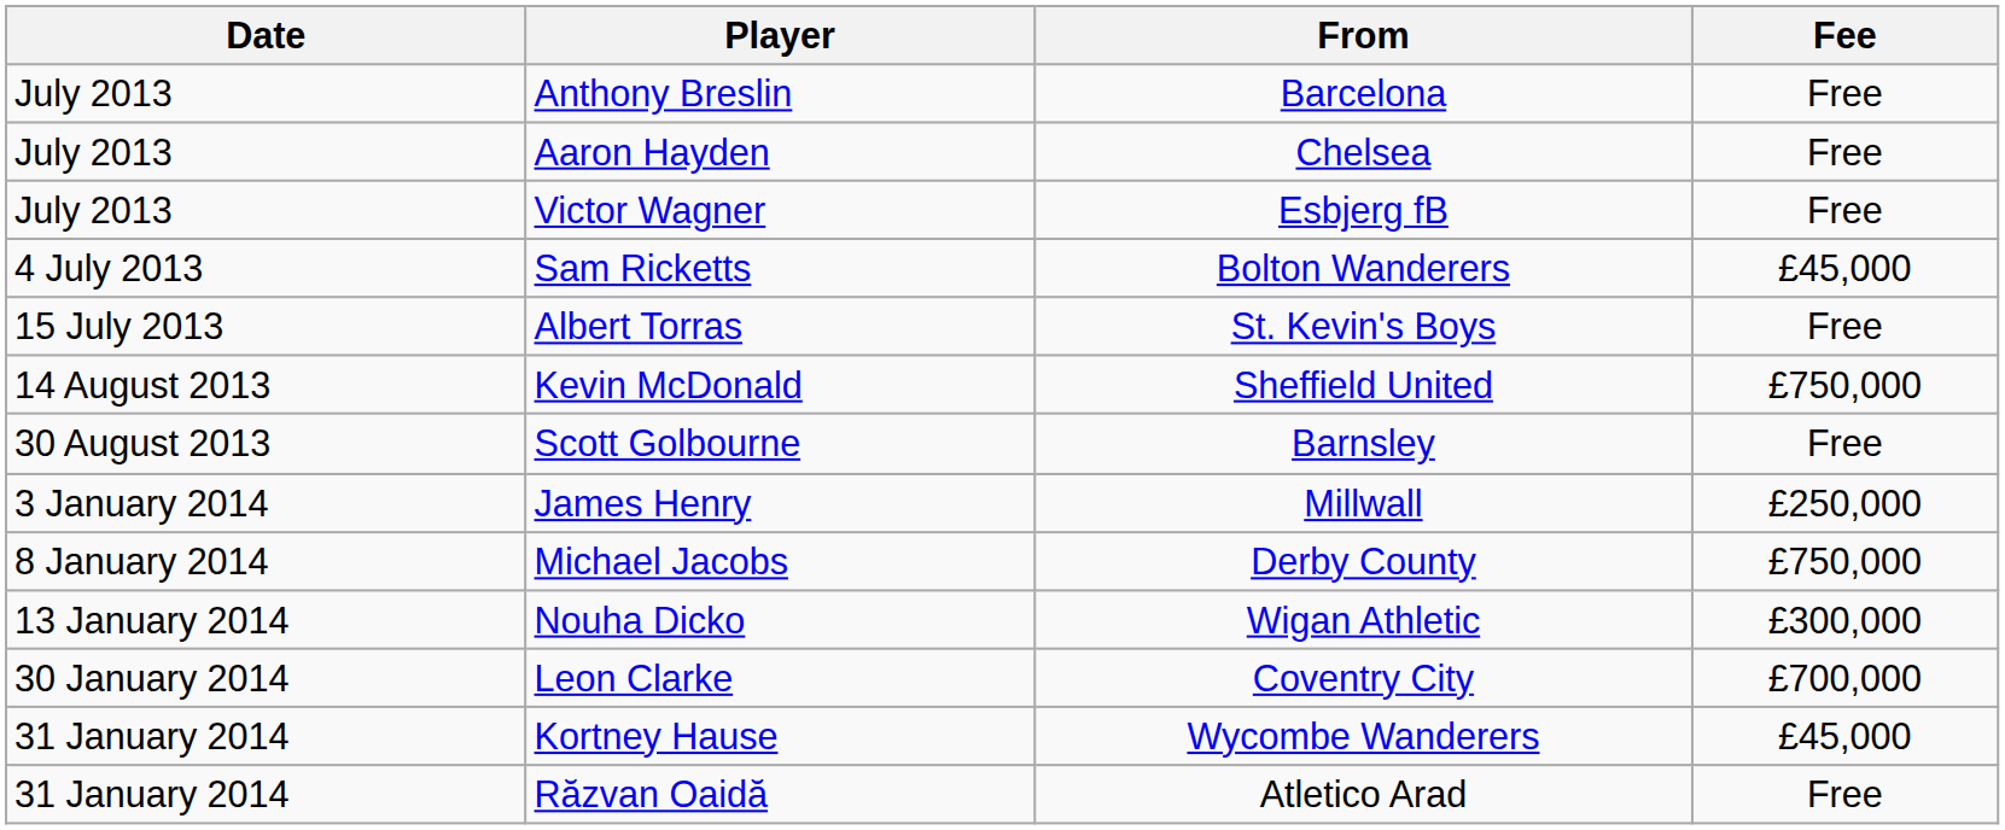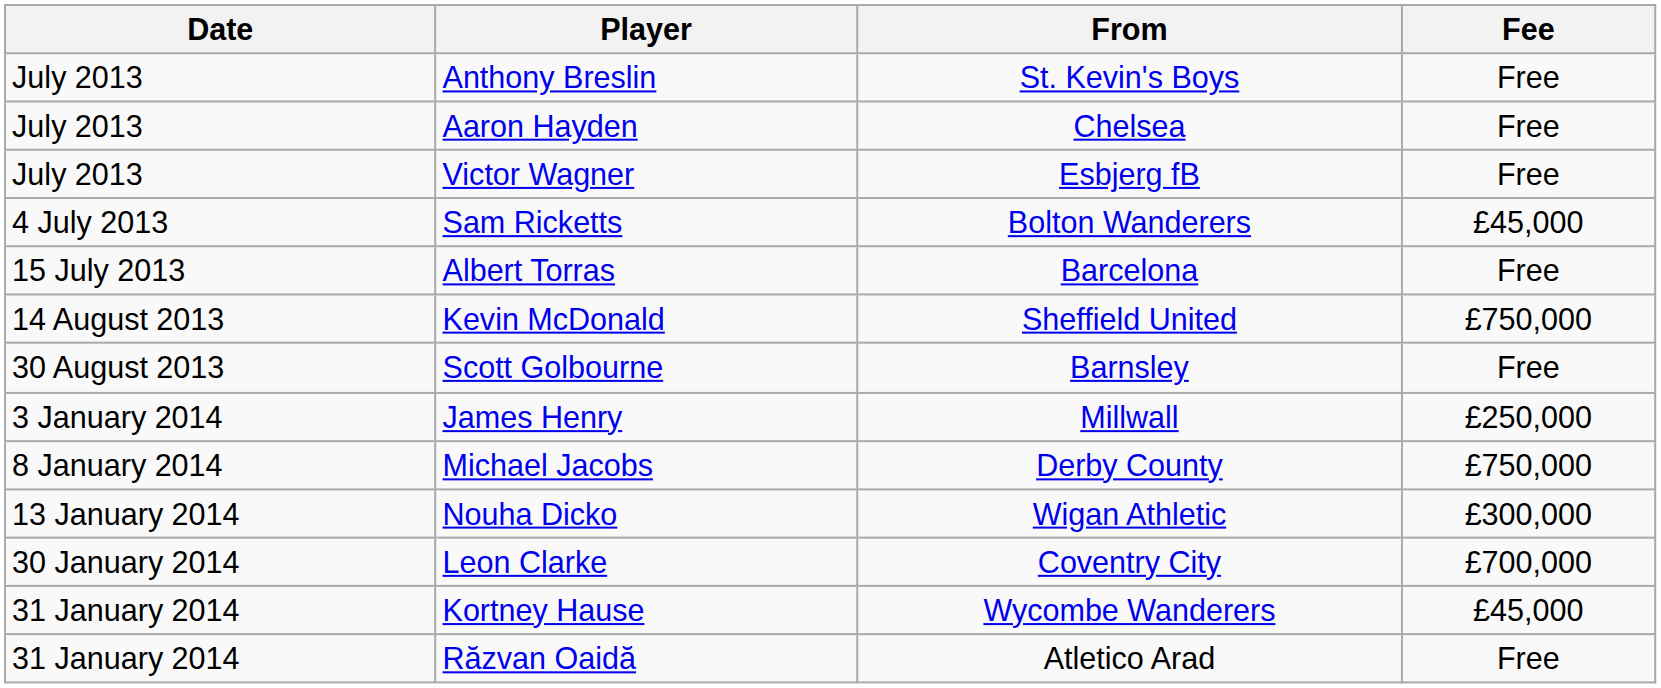Anthony Breslin | From: Barcelona -> St. Kevin's Boys
Albert Torras | From: St. Kevin's Boys -> Barcelona
